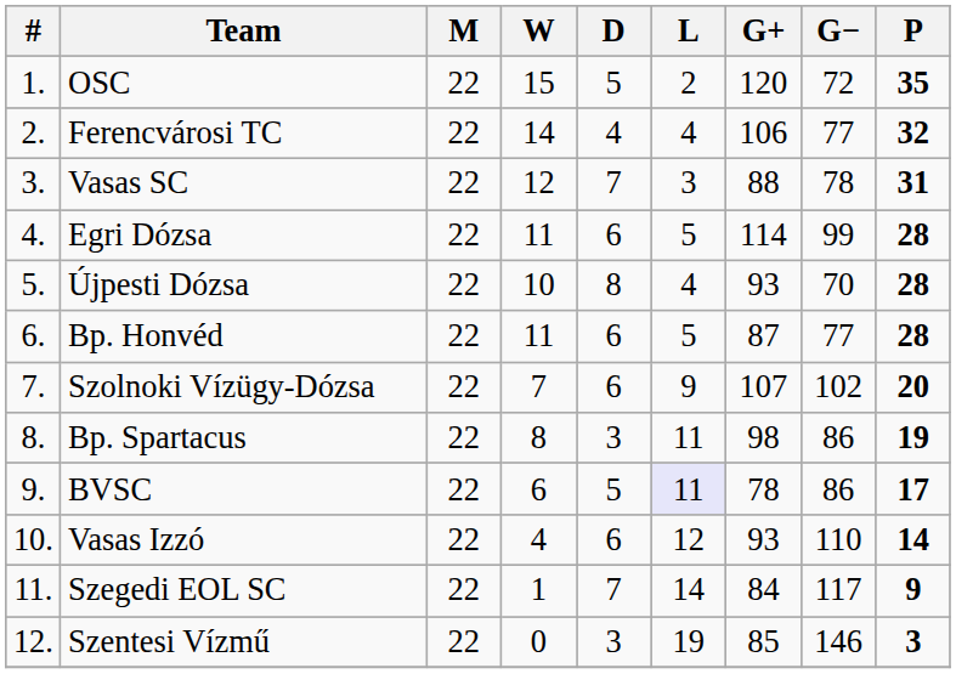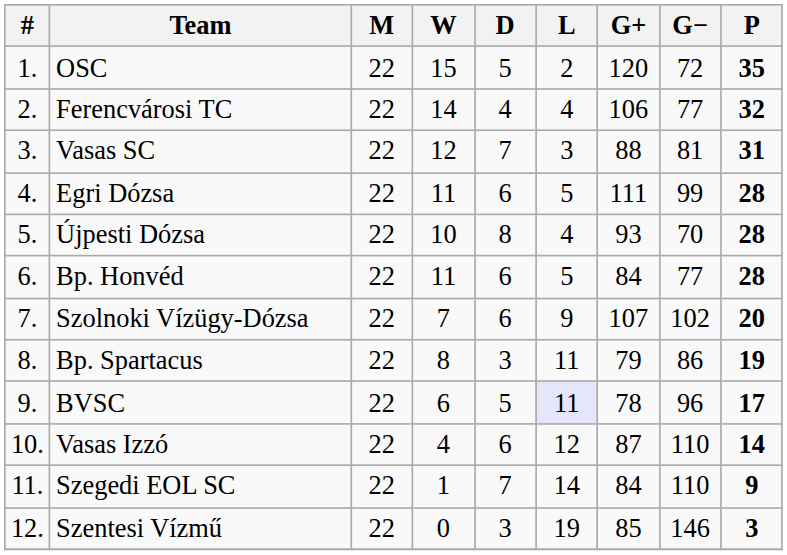Vasas SC | G−: 78 -> 81
Egri Dózsa | G+: 114 -> 111
Bp. Honvéd | G+: 87 -> 84
Bp. Spartacus | G+: 98 -> 79
BVSC | G−: 86 -> 96
Vasas Izzó | G+: 93 -> 87
Szegedi EOL SC | G−: 117 -> 110
